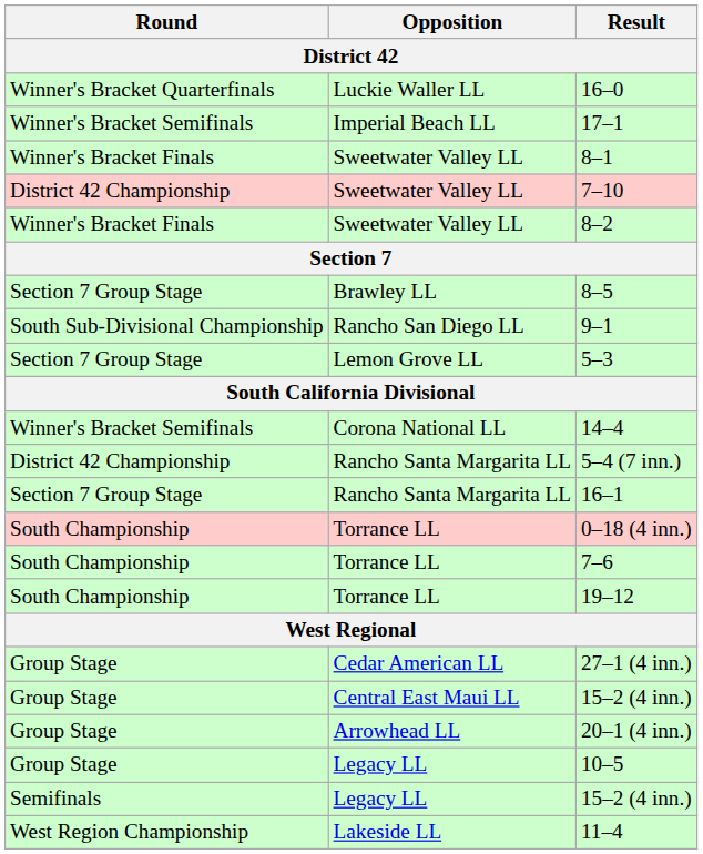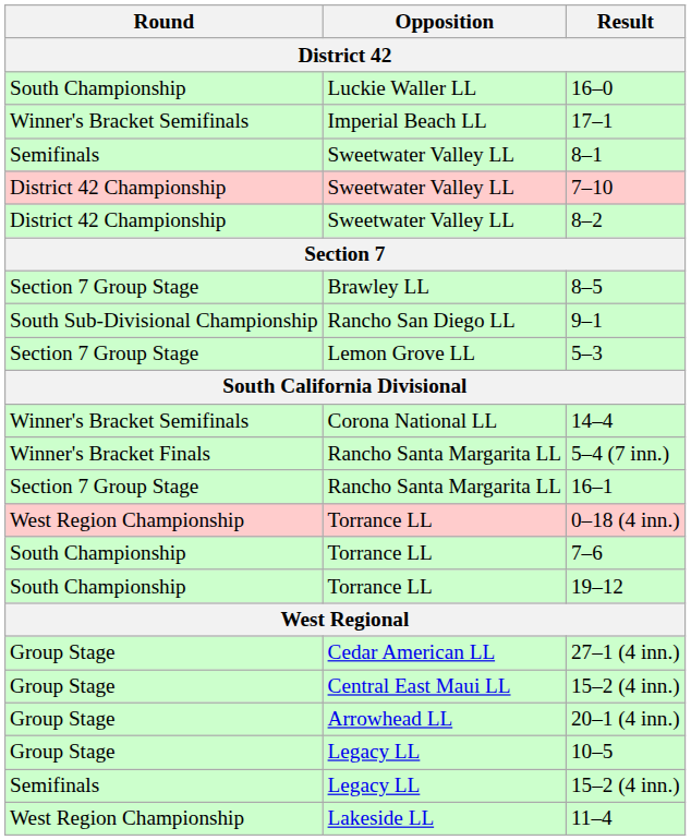16–0 | Round: Winner's Bracket Quarterfinals -> South Championship
8–1 | Round: Winner's Bracket Finals -> Semifinals
8–2 | Round: Winner's Bracket Finals -> District 42 Championship
5–4 (7 inn.) | Round: District 42 Championship -> Winner's Bracket Finals
0–18 (4 inn.) | Round: South Championship -> West Region Championship
